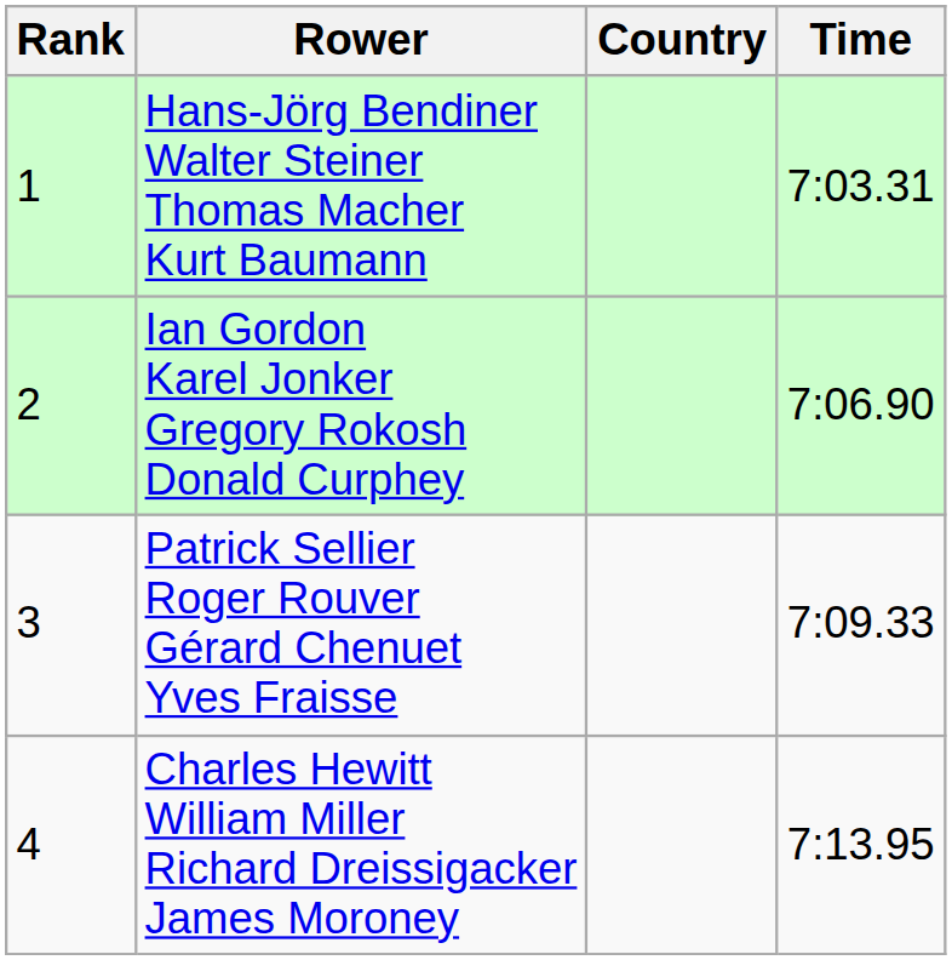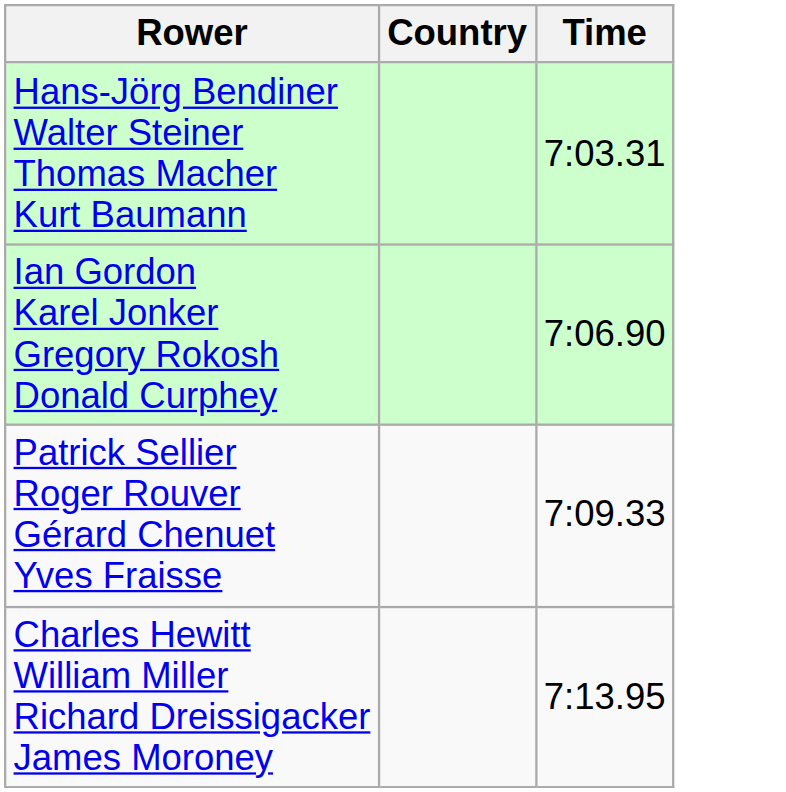- column: Rank | 1 | 2 | 3 | 4
